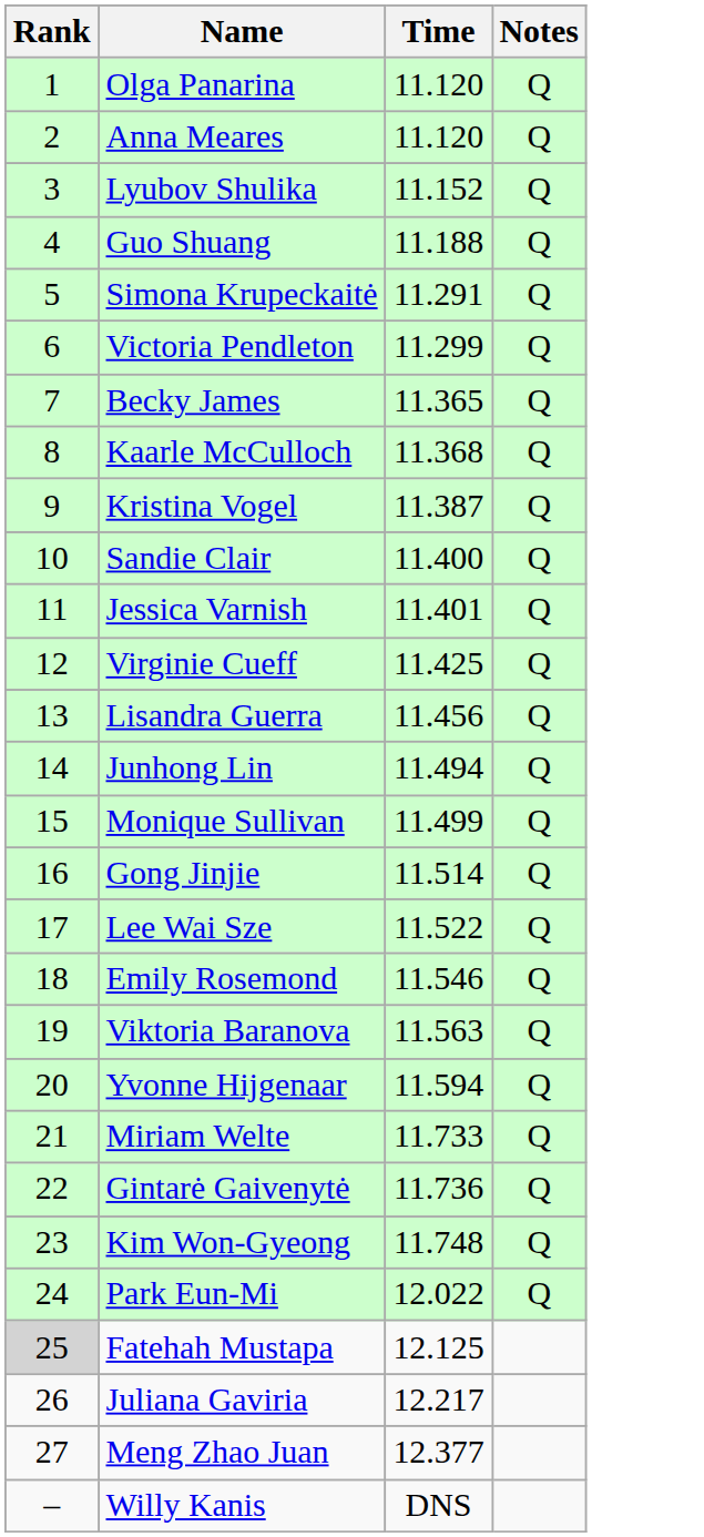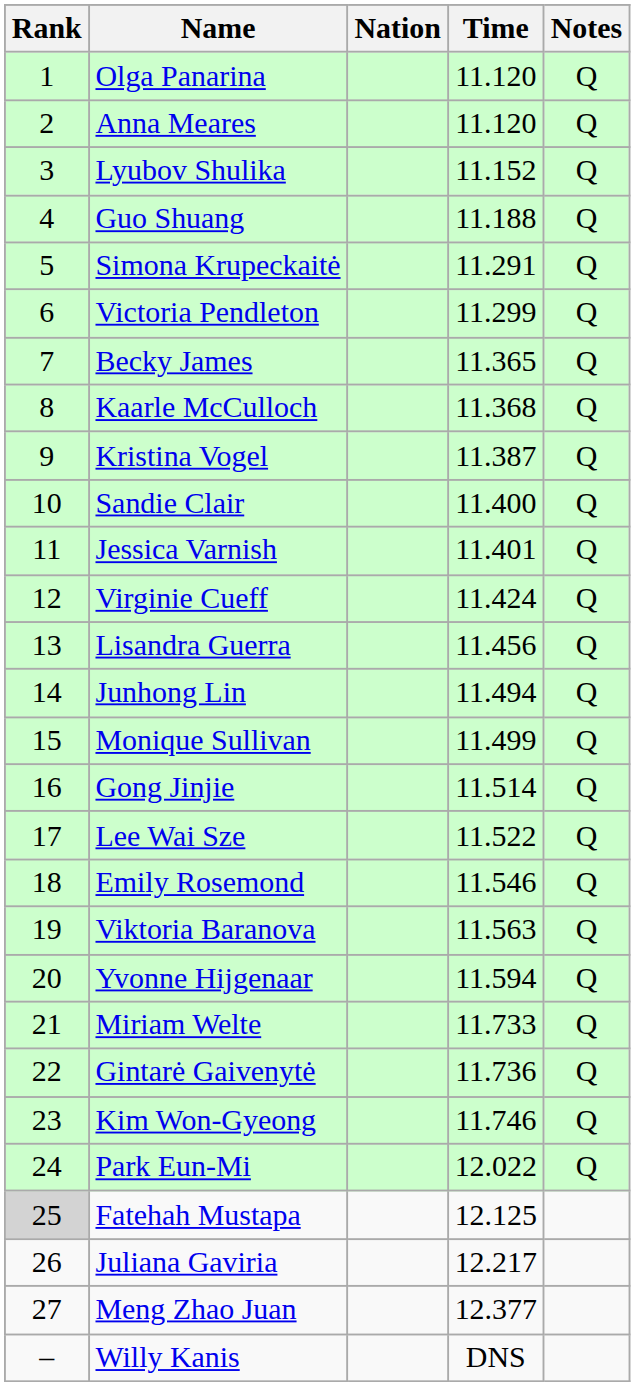+ column: Nation
Virginie Cueff | Time: 11.425 -> 11.424
Kim Won-Gyeong | Time: 11.748 -> 11.746
